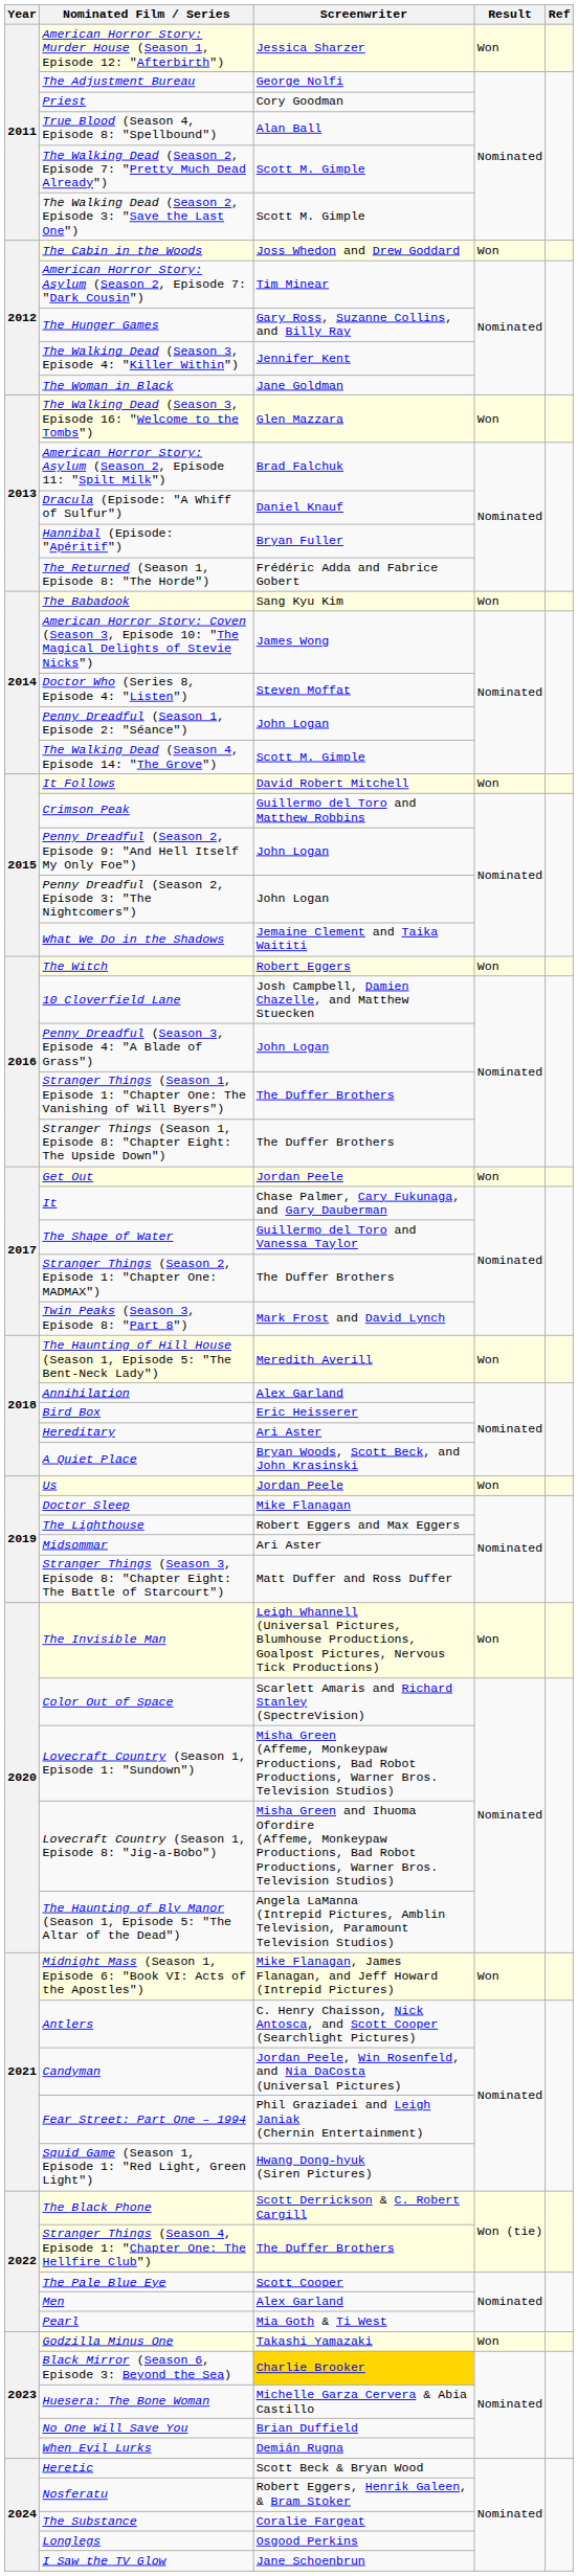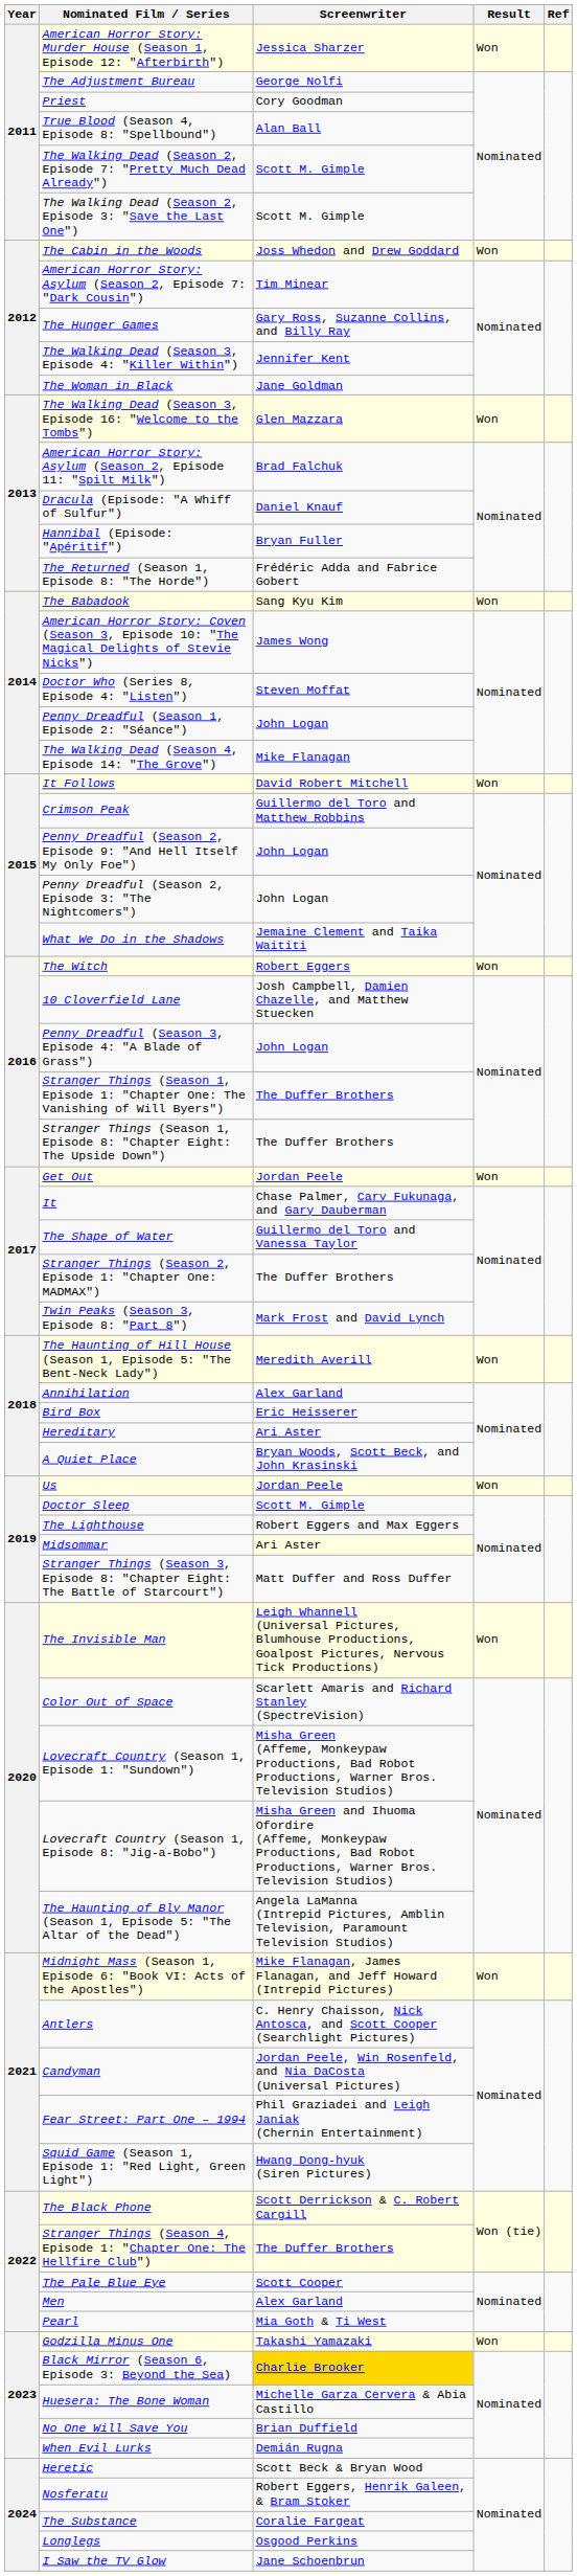The Walking Dead (Season 4, Episode 14: "The Grove") | Screenwriter: Scott M. Gimple -> Mike Flanagan
Doctor Sleep | Screenwriter: Mike Flanagan -> Scott M. Gimple
Midsommar | Screenwriter: no background -> lightyellow background
